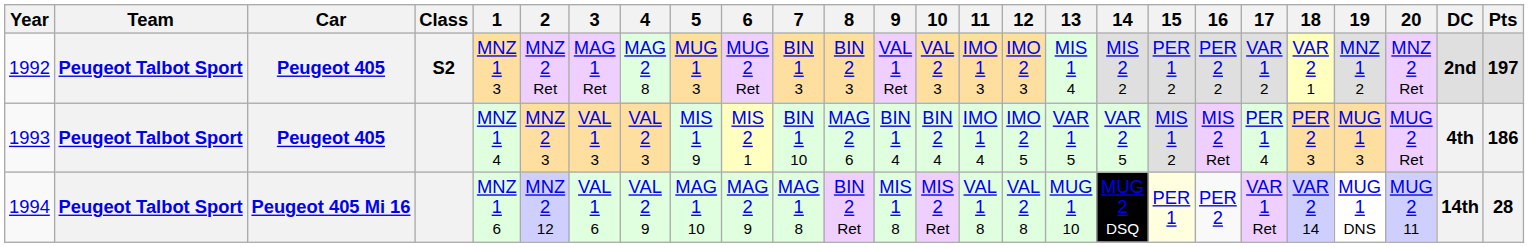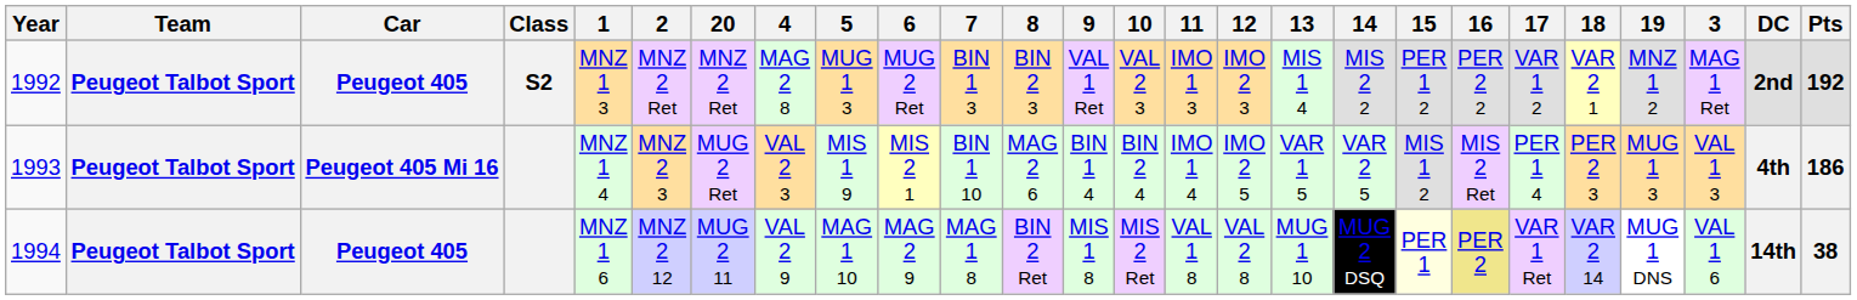columns swapped: 3 <-> 20
1992 | Pts: 197 -> 192
1993 | Car: Peugeot 405 -> Peugeot 405 Mi 16
1994 | Car: Peugeot 405 Mi 16 -> Peugeot 405
1994 | 16: no background -> khaki background
1994 | Pts: 28 -> 38
